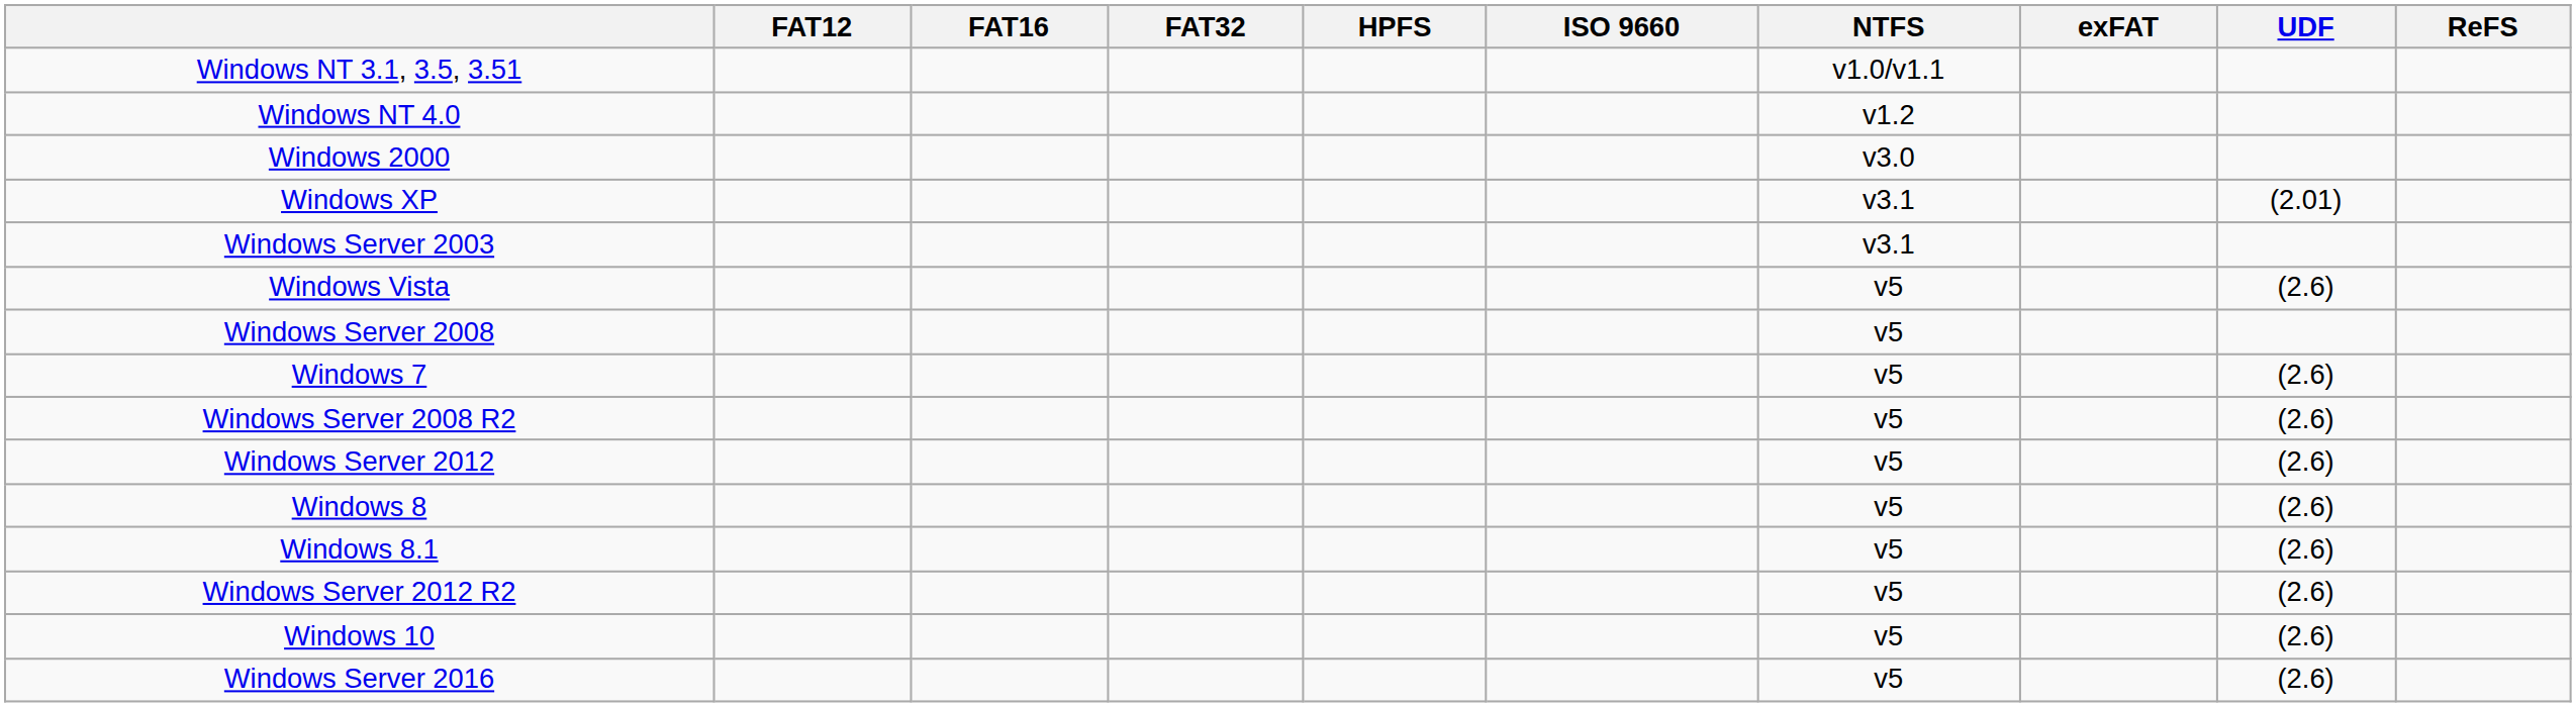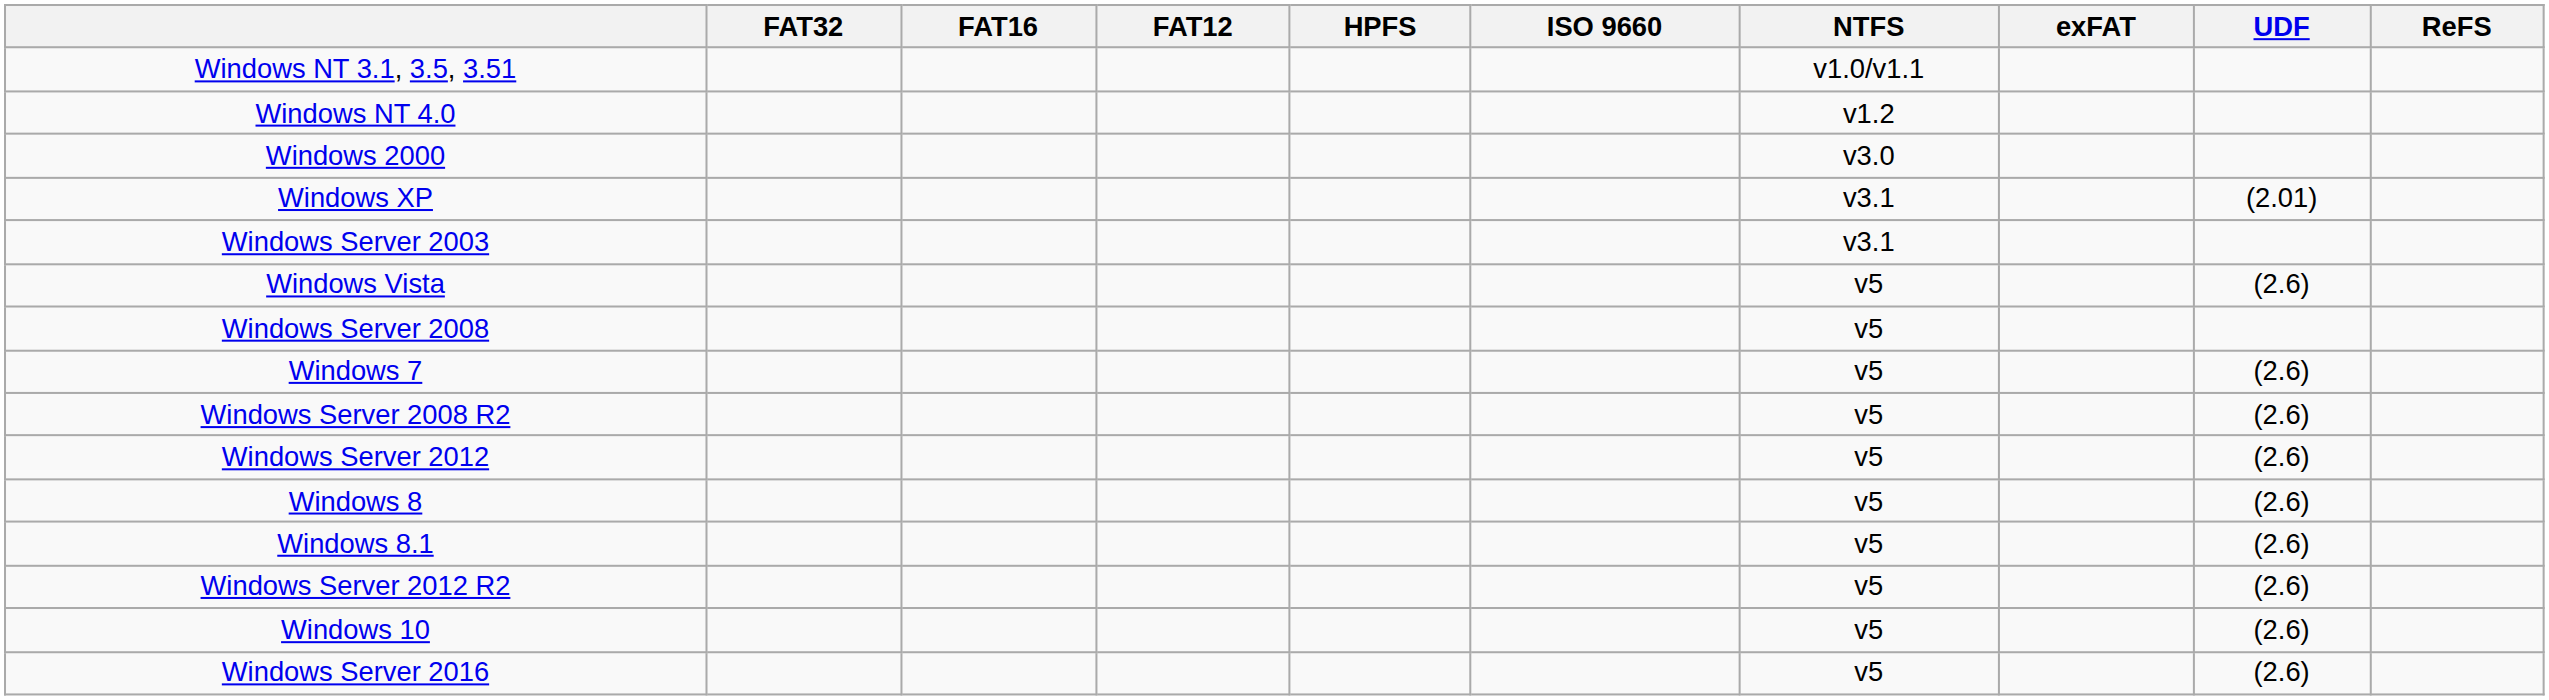columns swapped: FAT12 <-> FAT32
